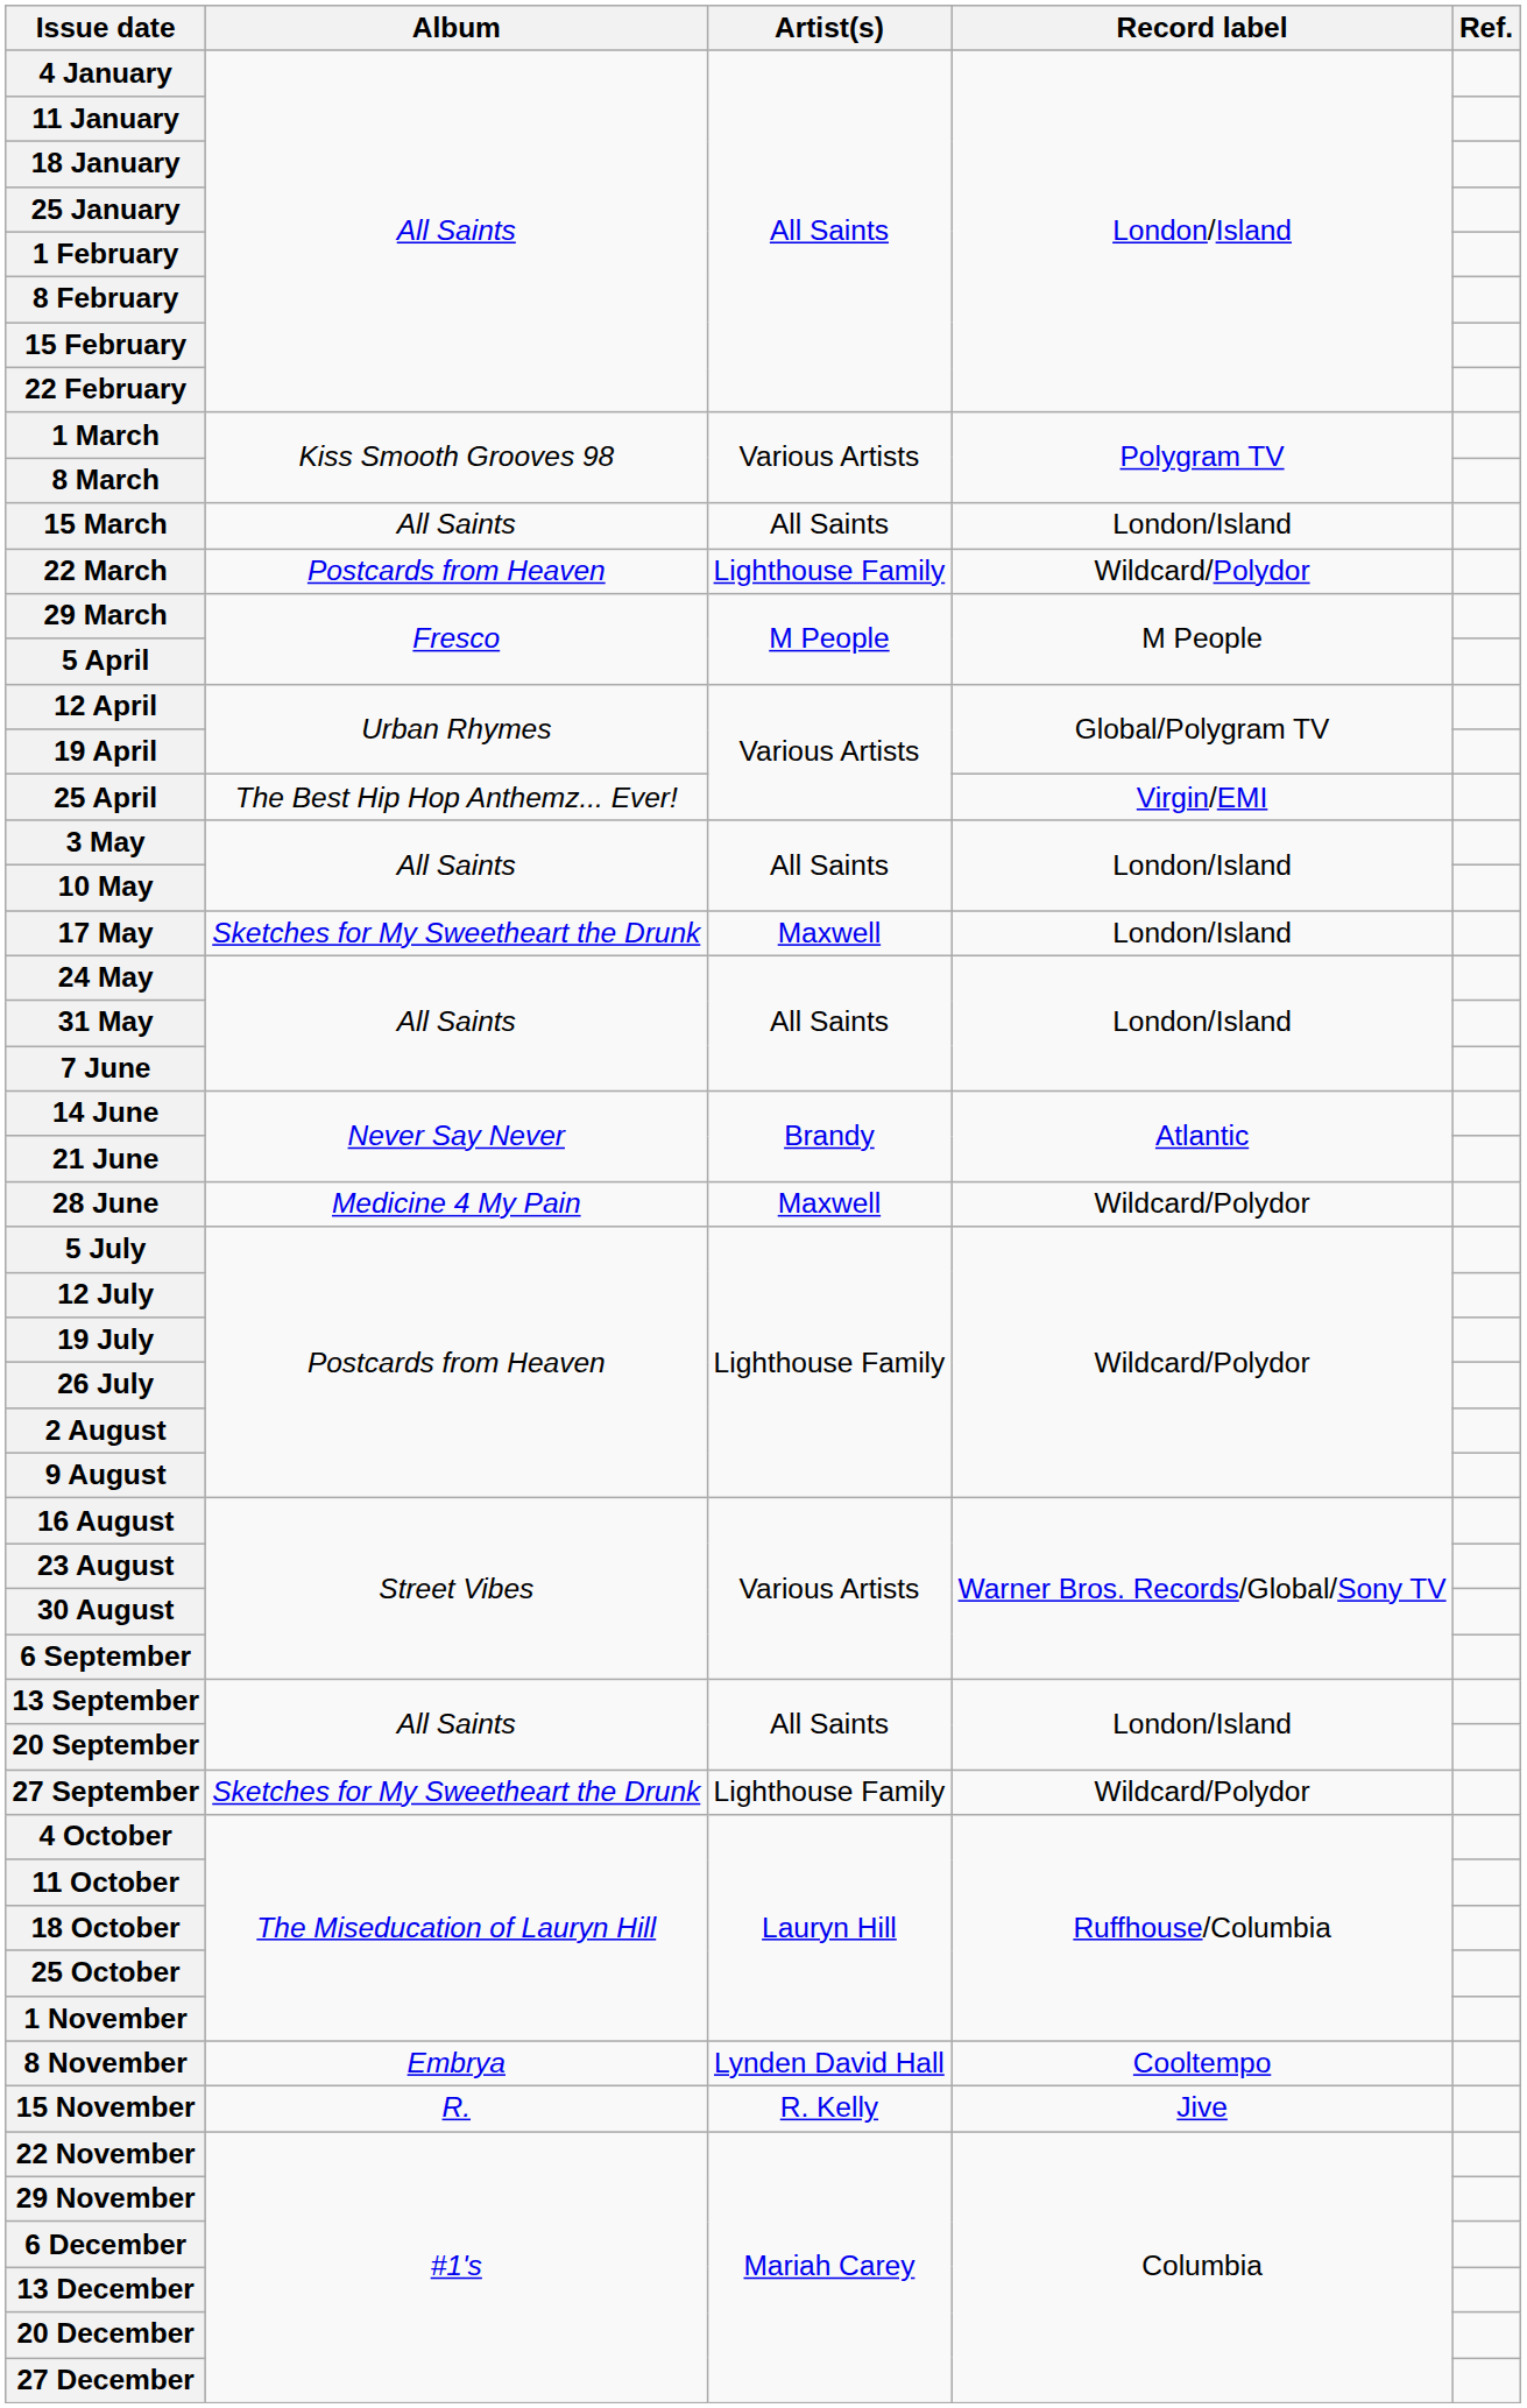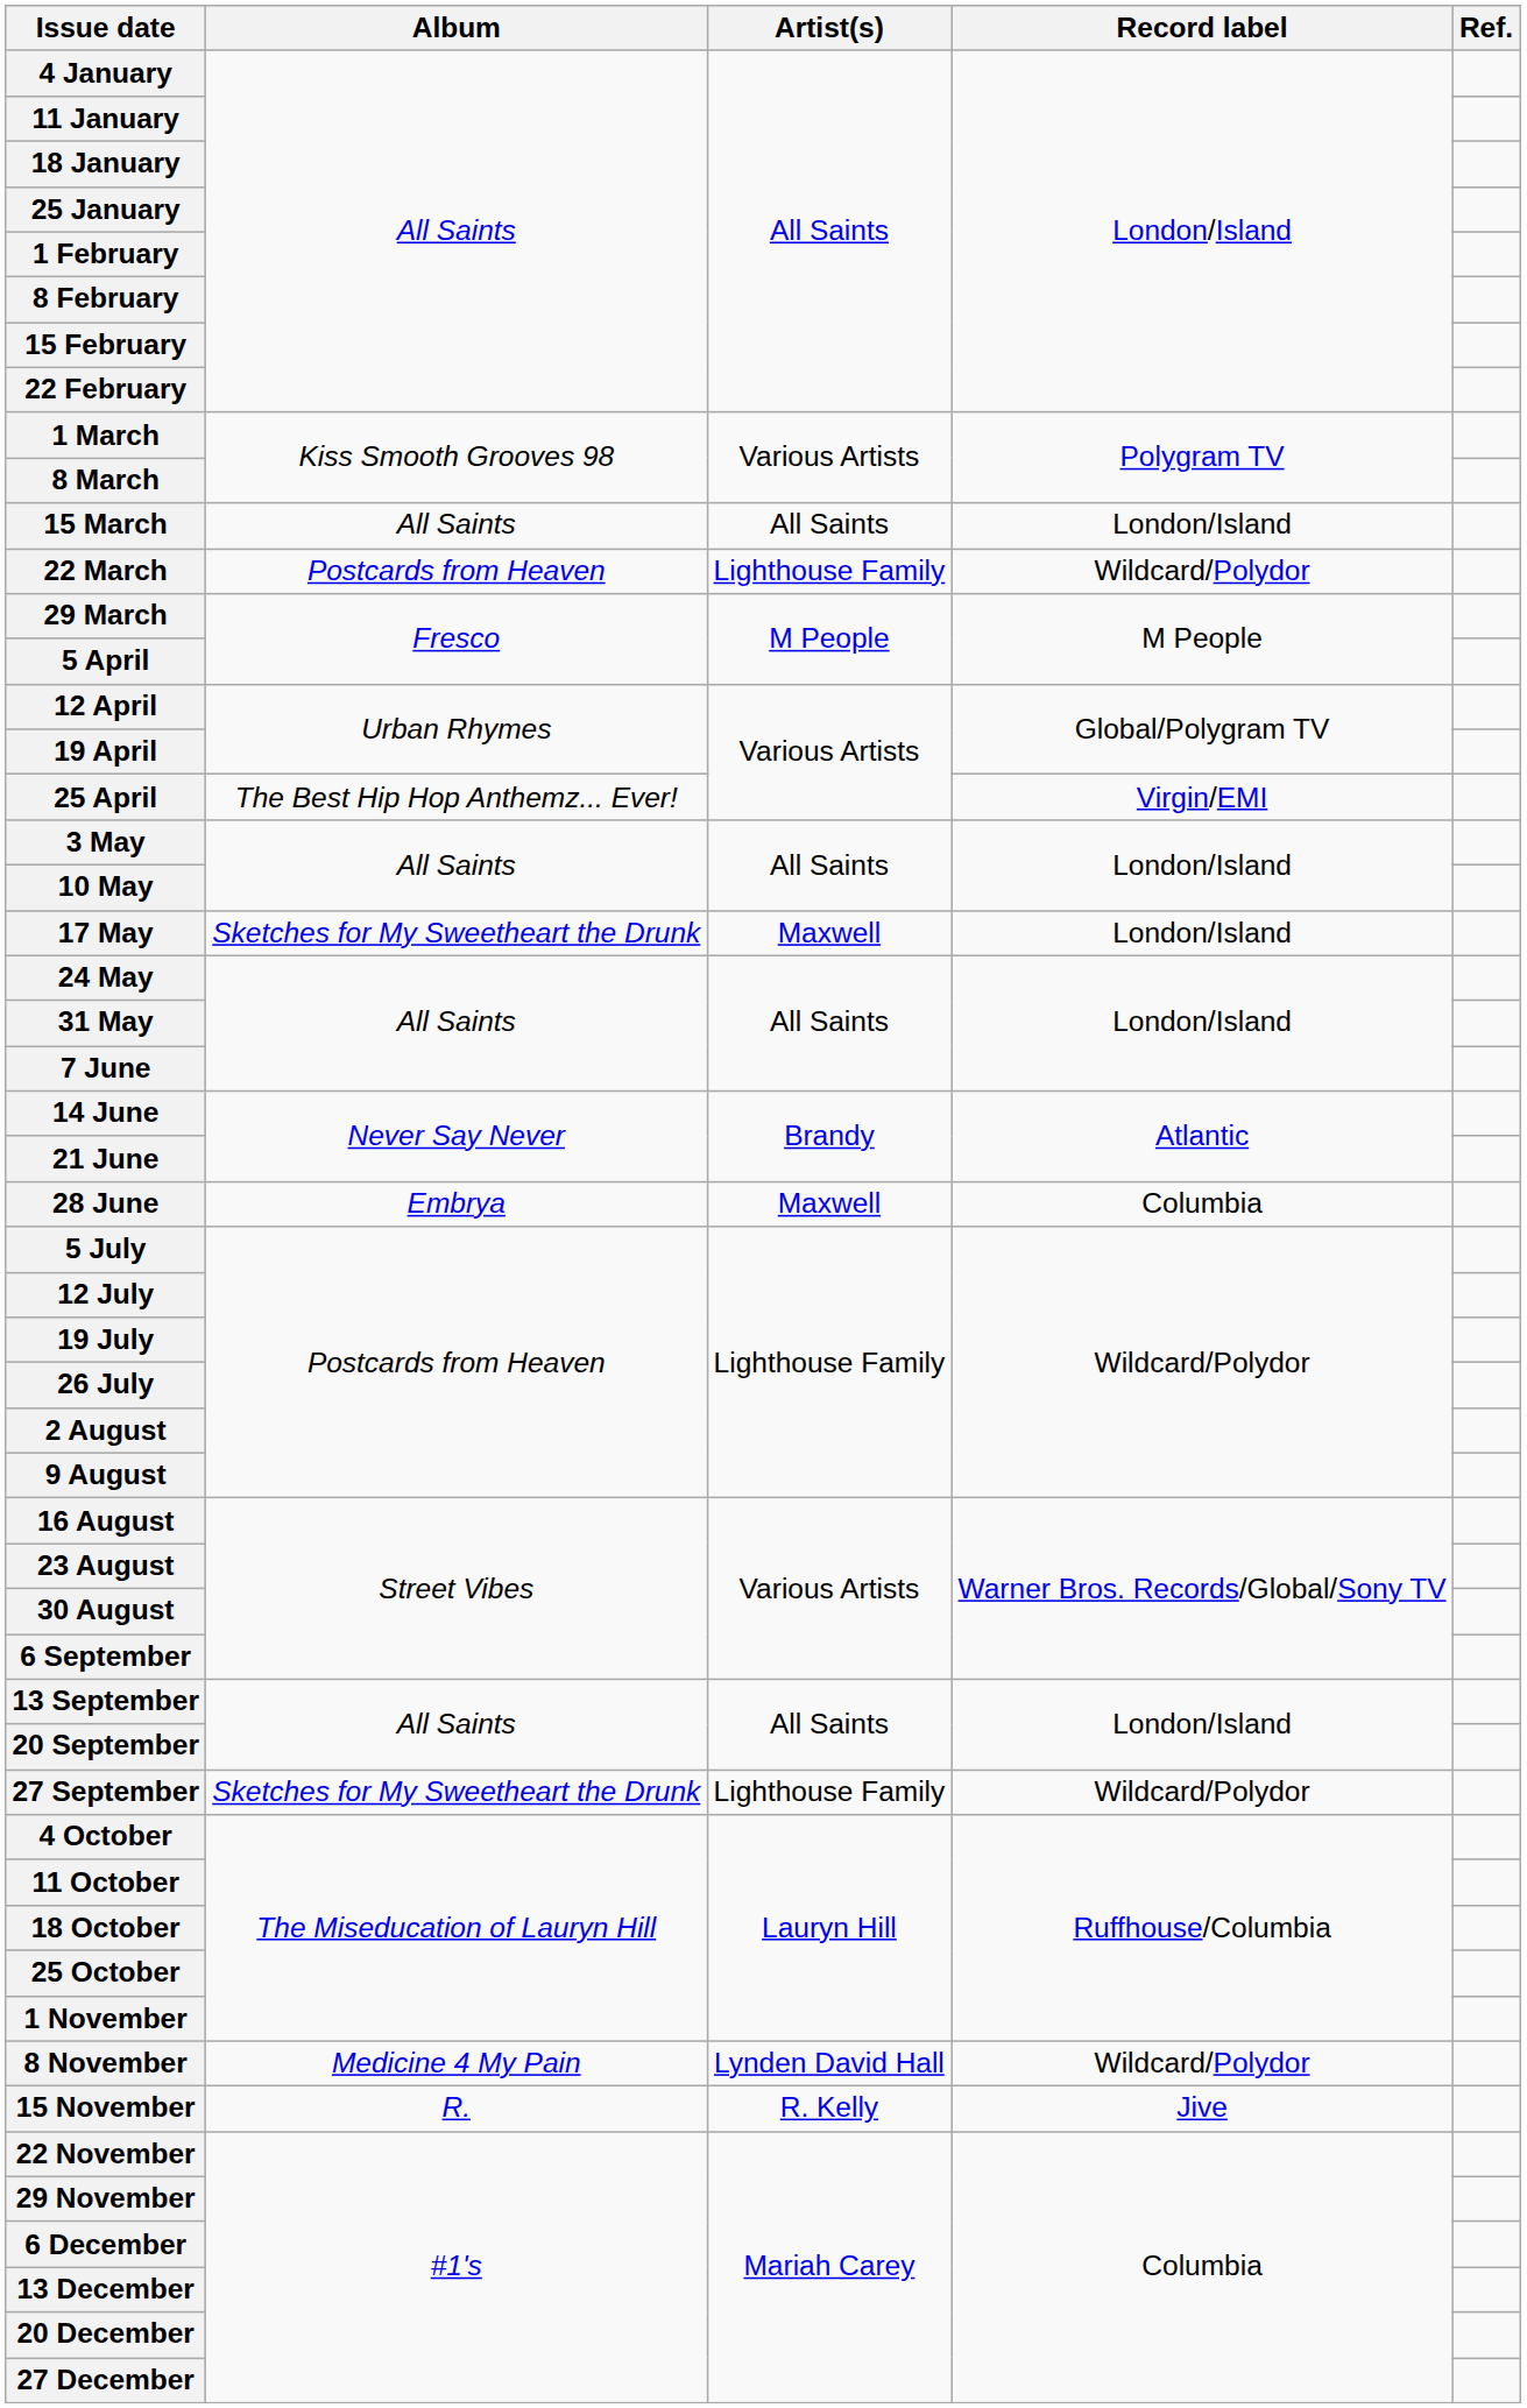28 June | Album: Medicine 4 My Pain -> Embrya
28 June | Record label: Wildcard/Polydor -> Columbia
8 November | Album: Embrya -> Medicine 4 My Pain
8 November | Record label: Cooltempo -> Wildcard/Polydor
